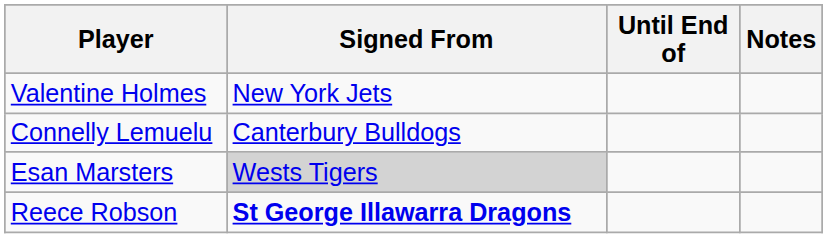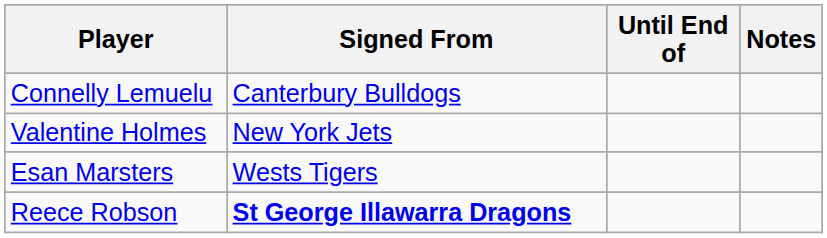rows swapped: Valentine Holmes <-> Connelly Lemuelu
Esan Marsters | Signed From: lightgrey background -> no background
